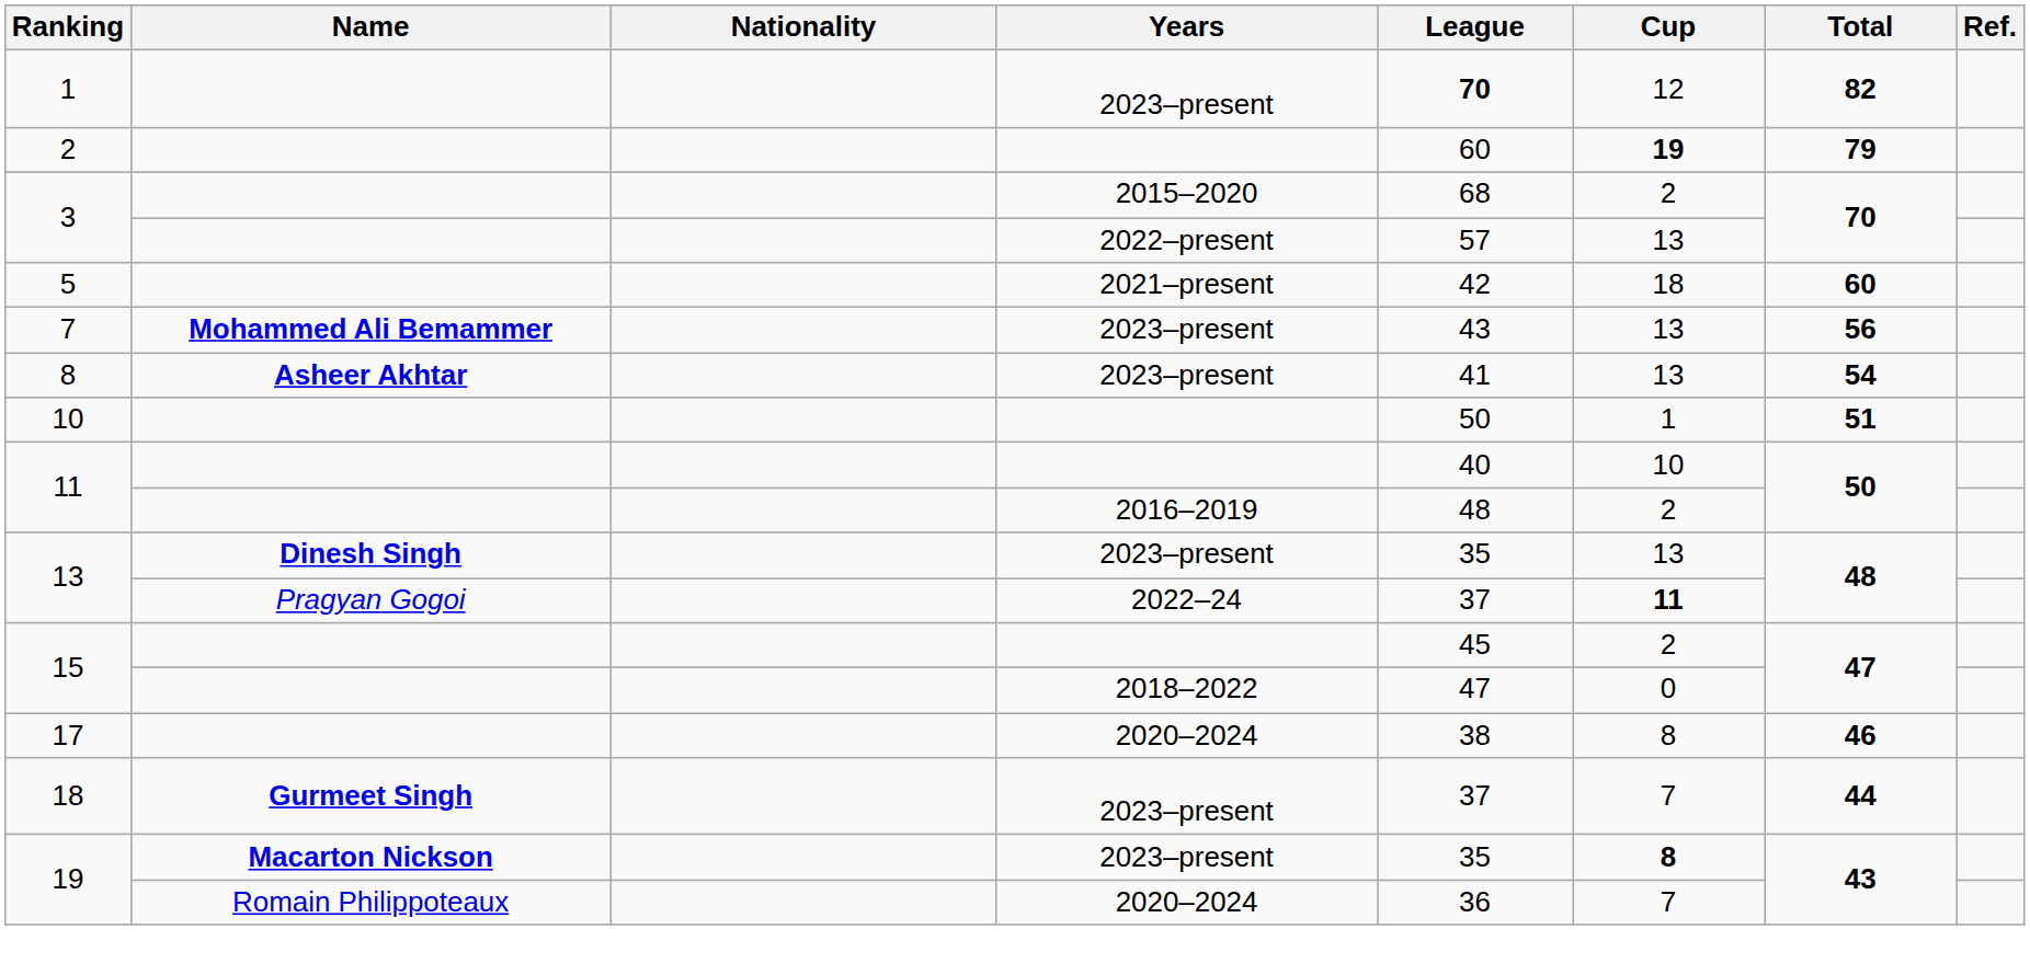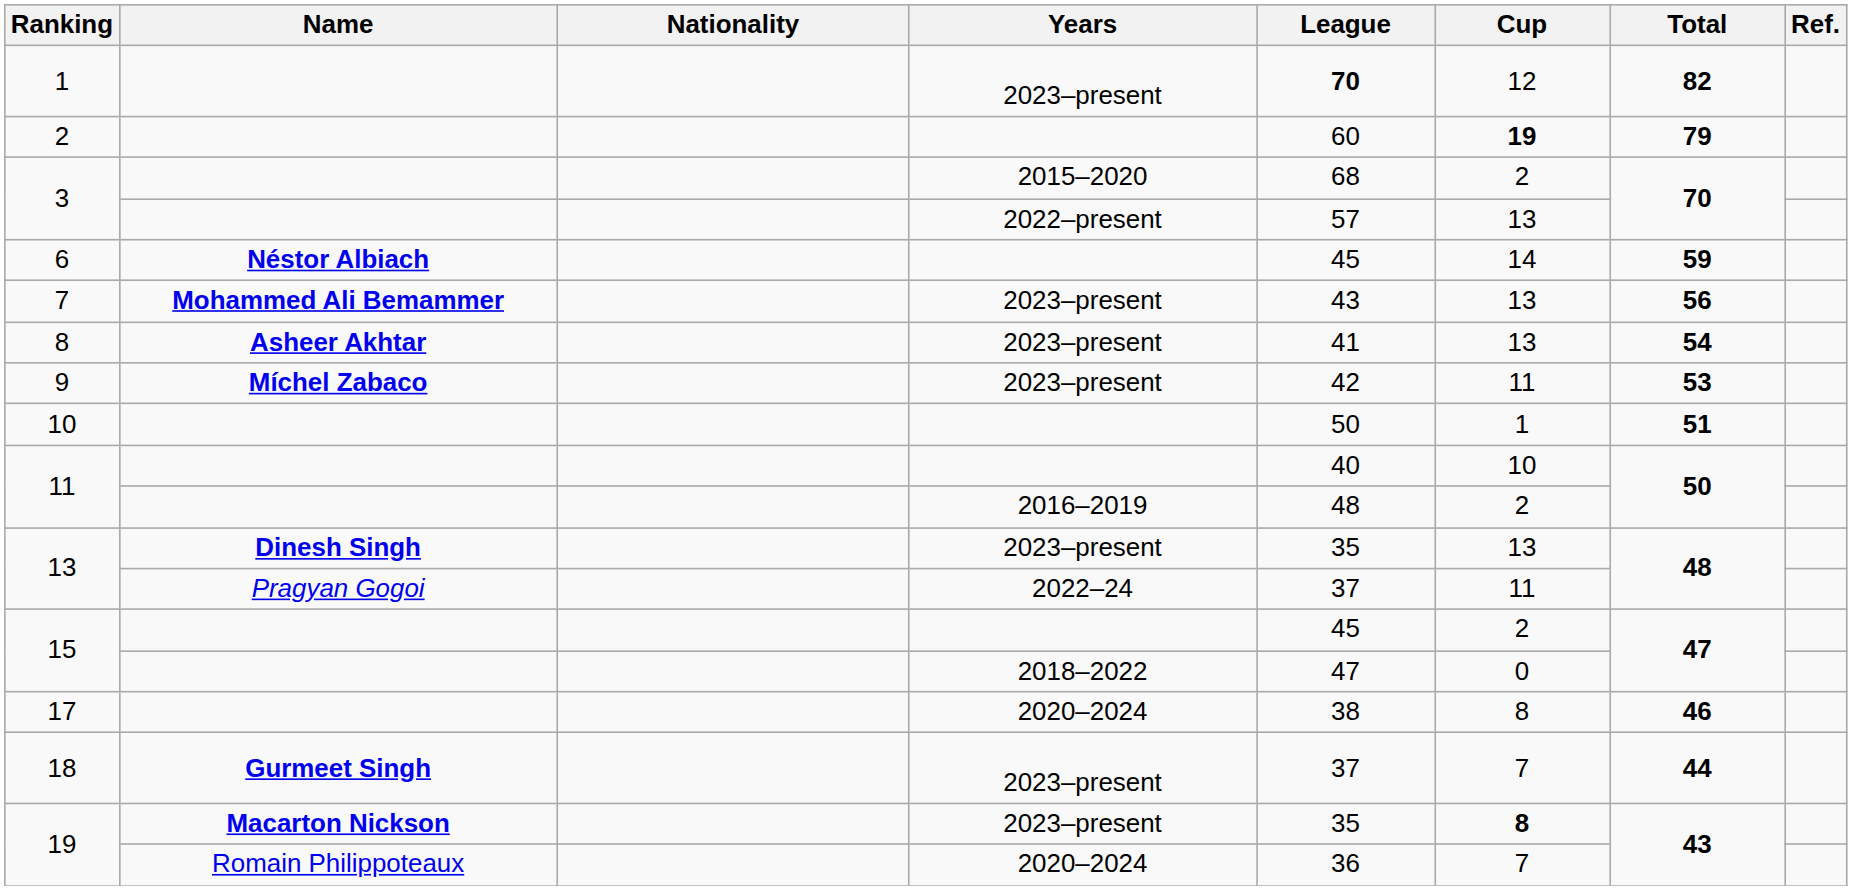- row: 5 | 2021–present | 42 | 18 | 60
+ row: 6 | Néstor Albiach | 45 | 14 | 59
+ row: 9 | Míchel Zabaco | 2023–present | 42 | 11 | 53
13 / 2022–24 | Cup: bold -> normal
